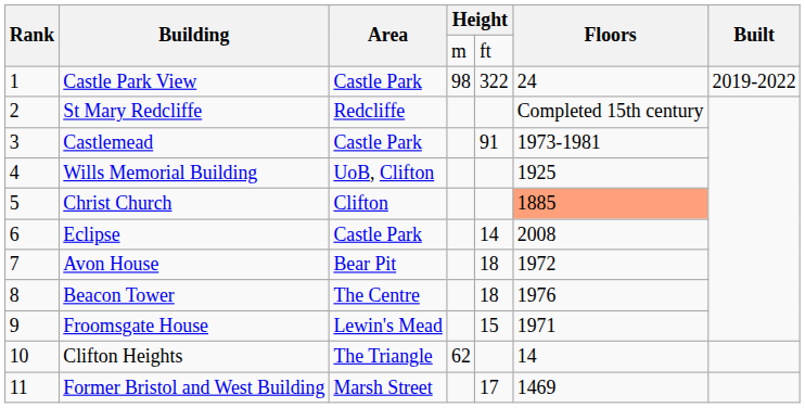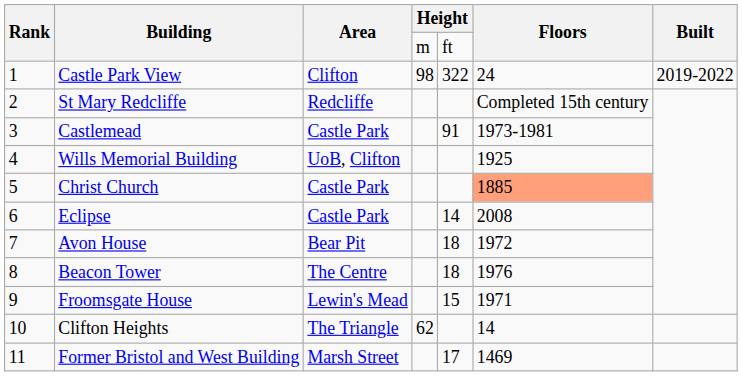Castle Park View | Area: Castle Park -> Clifton
Christ Church | Area: Clifton -> Castle Park
